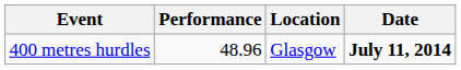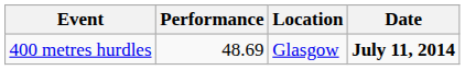400 metres hurdles | Performance: 48.96 -> 48.69
